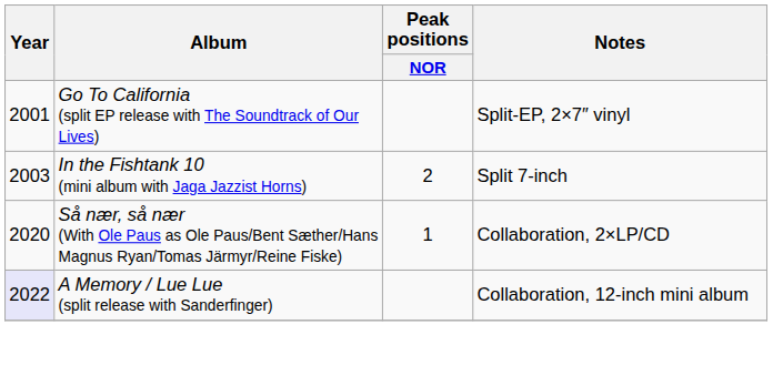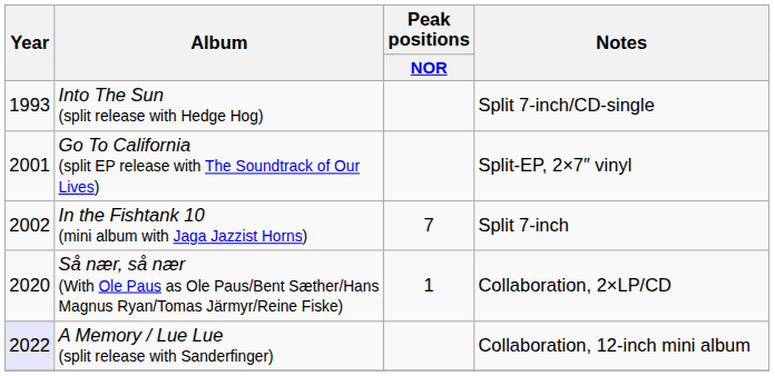+ row: 1993 | Into The Sun (split release with Hedge Hog) | Split 7-inch/CD-single
In the Fishtank 10 (mini album with Jaga Jazzist Horns) | Year: 2003 -> 2002
In the Fishtank 10 (mini album with Jaga Jazzist Horns) | Peak positions / NOR: 2 -> 7
